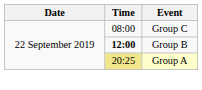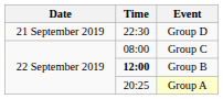+ row: 21 September 2019 | 22:30 | Group D
Group A | Time: khaki background -> no background
